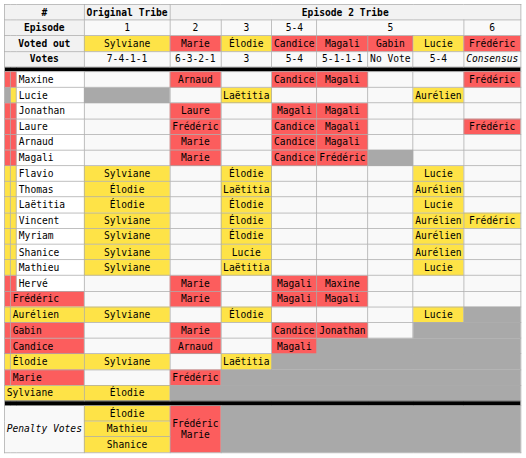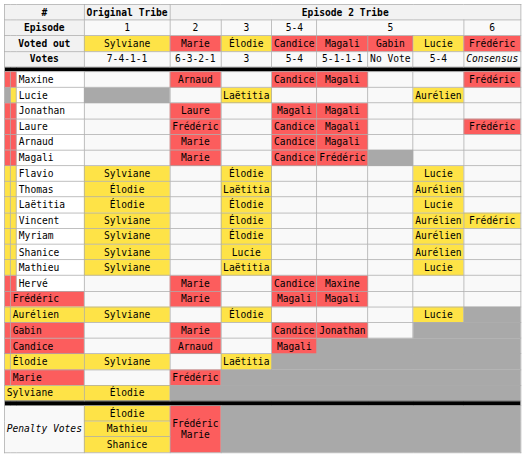Hervé | column 7: Magali -> Candice
